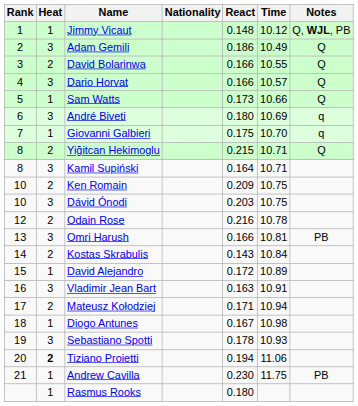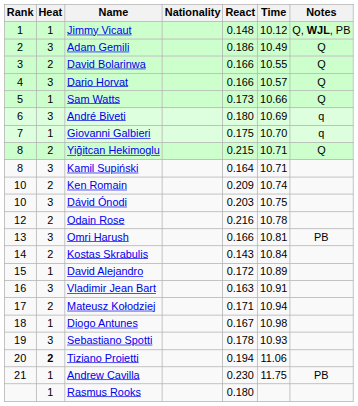Ken Romain | Time: 10.75 -> 10.74
